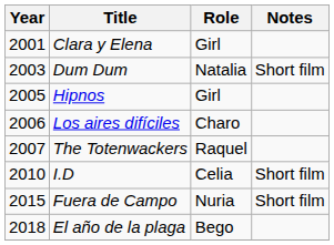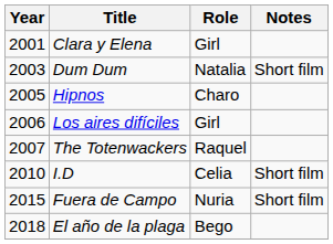Hipnos | Role: Girl -> Charo
Los aires difíciles | Role: Charo -> Girl
